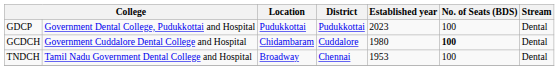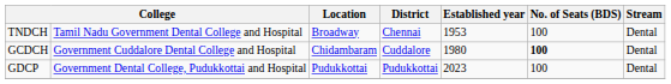rows swapped: TNDCH <-> GDCP
